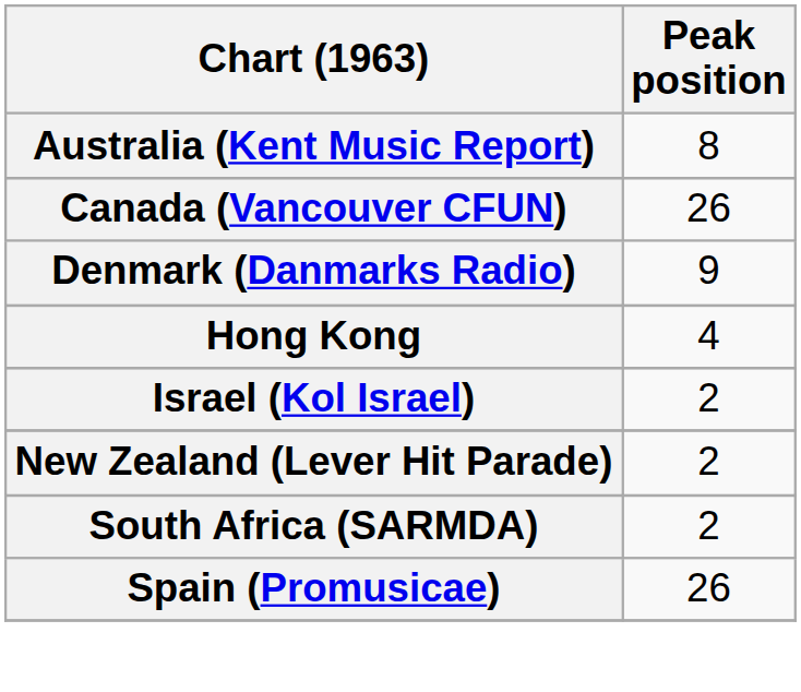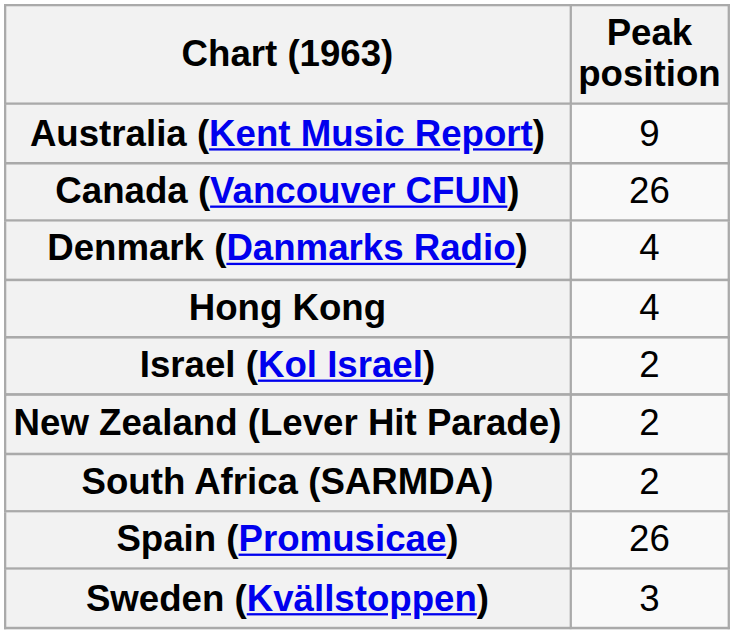Australia (Kent Music Report) | Peak position: 8 -> 9
Denmark (Danmarks Radio) | Peak position: 9 -> 4
+ row: Sweden (Kvällstoppen) | 3
